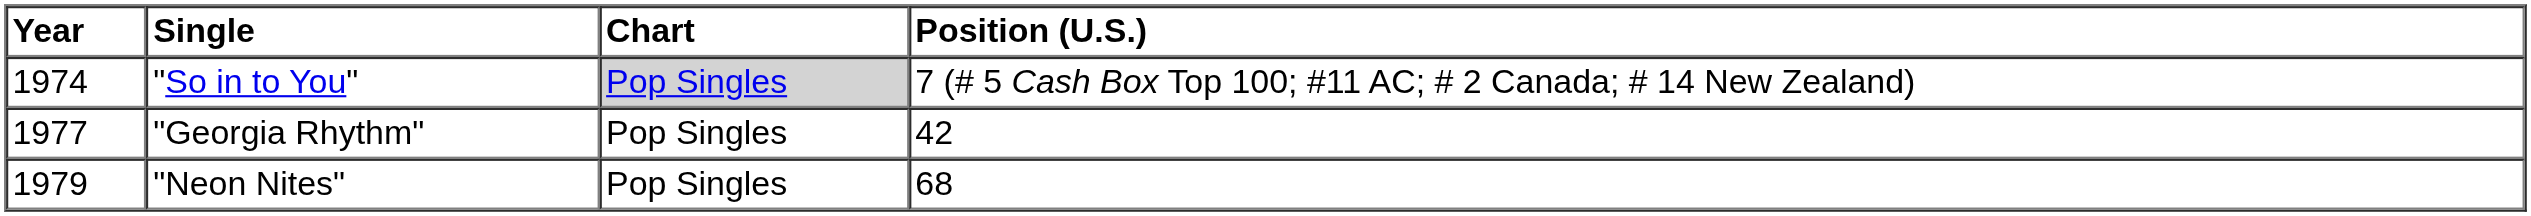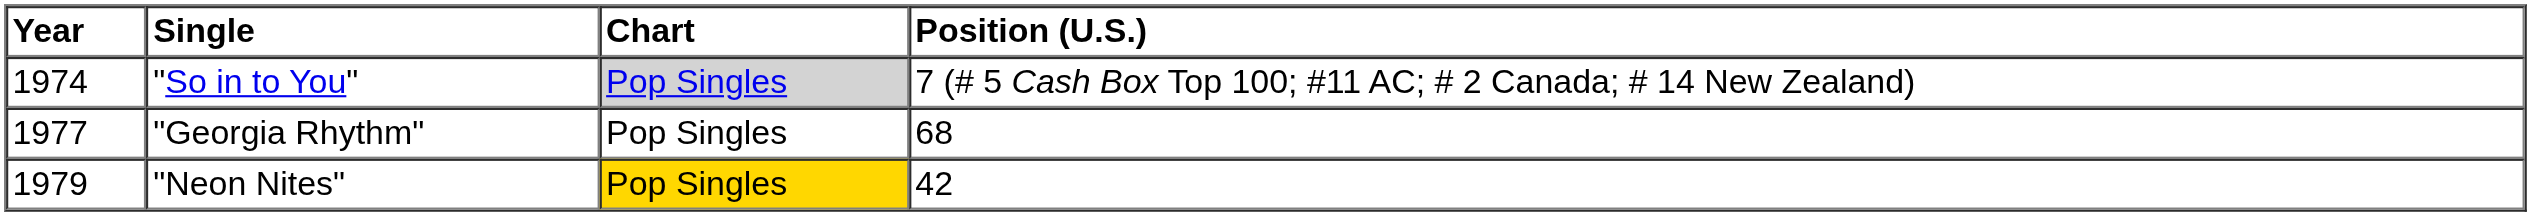"Georgia Rhythm" | Position (U.S.): 42 -> 68
"Neon Nites" | Chart: no background -> gold background
"Neon Nites" | Position (U.S.): 68 -> 42
